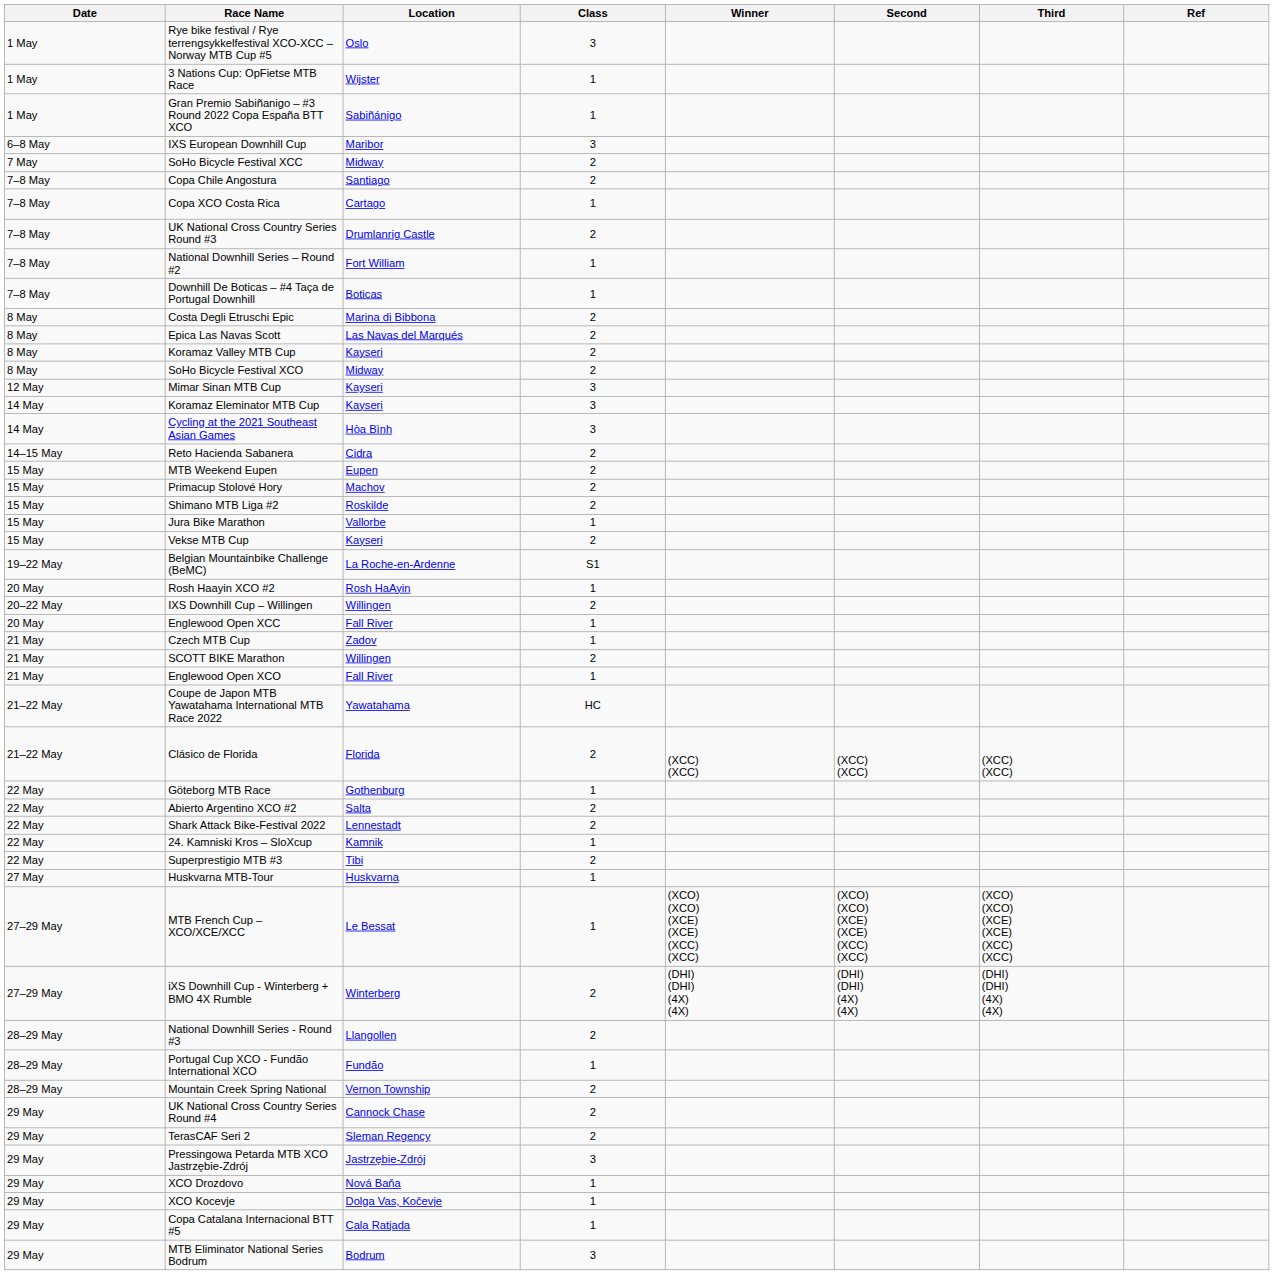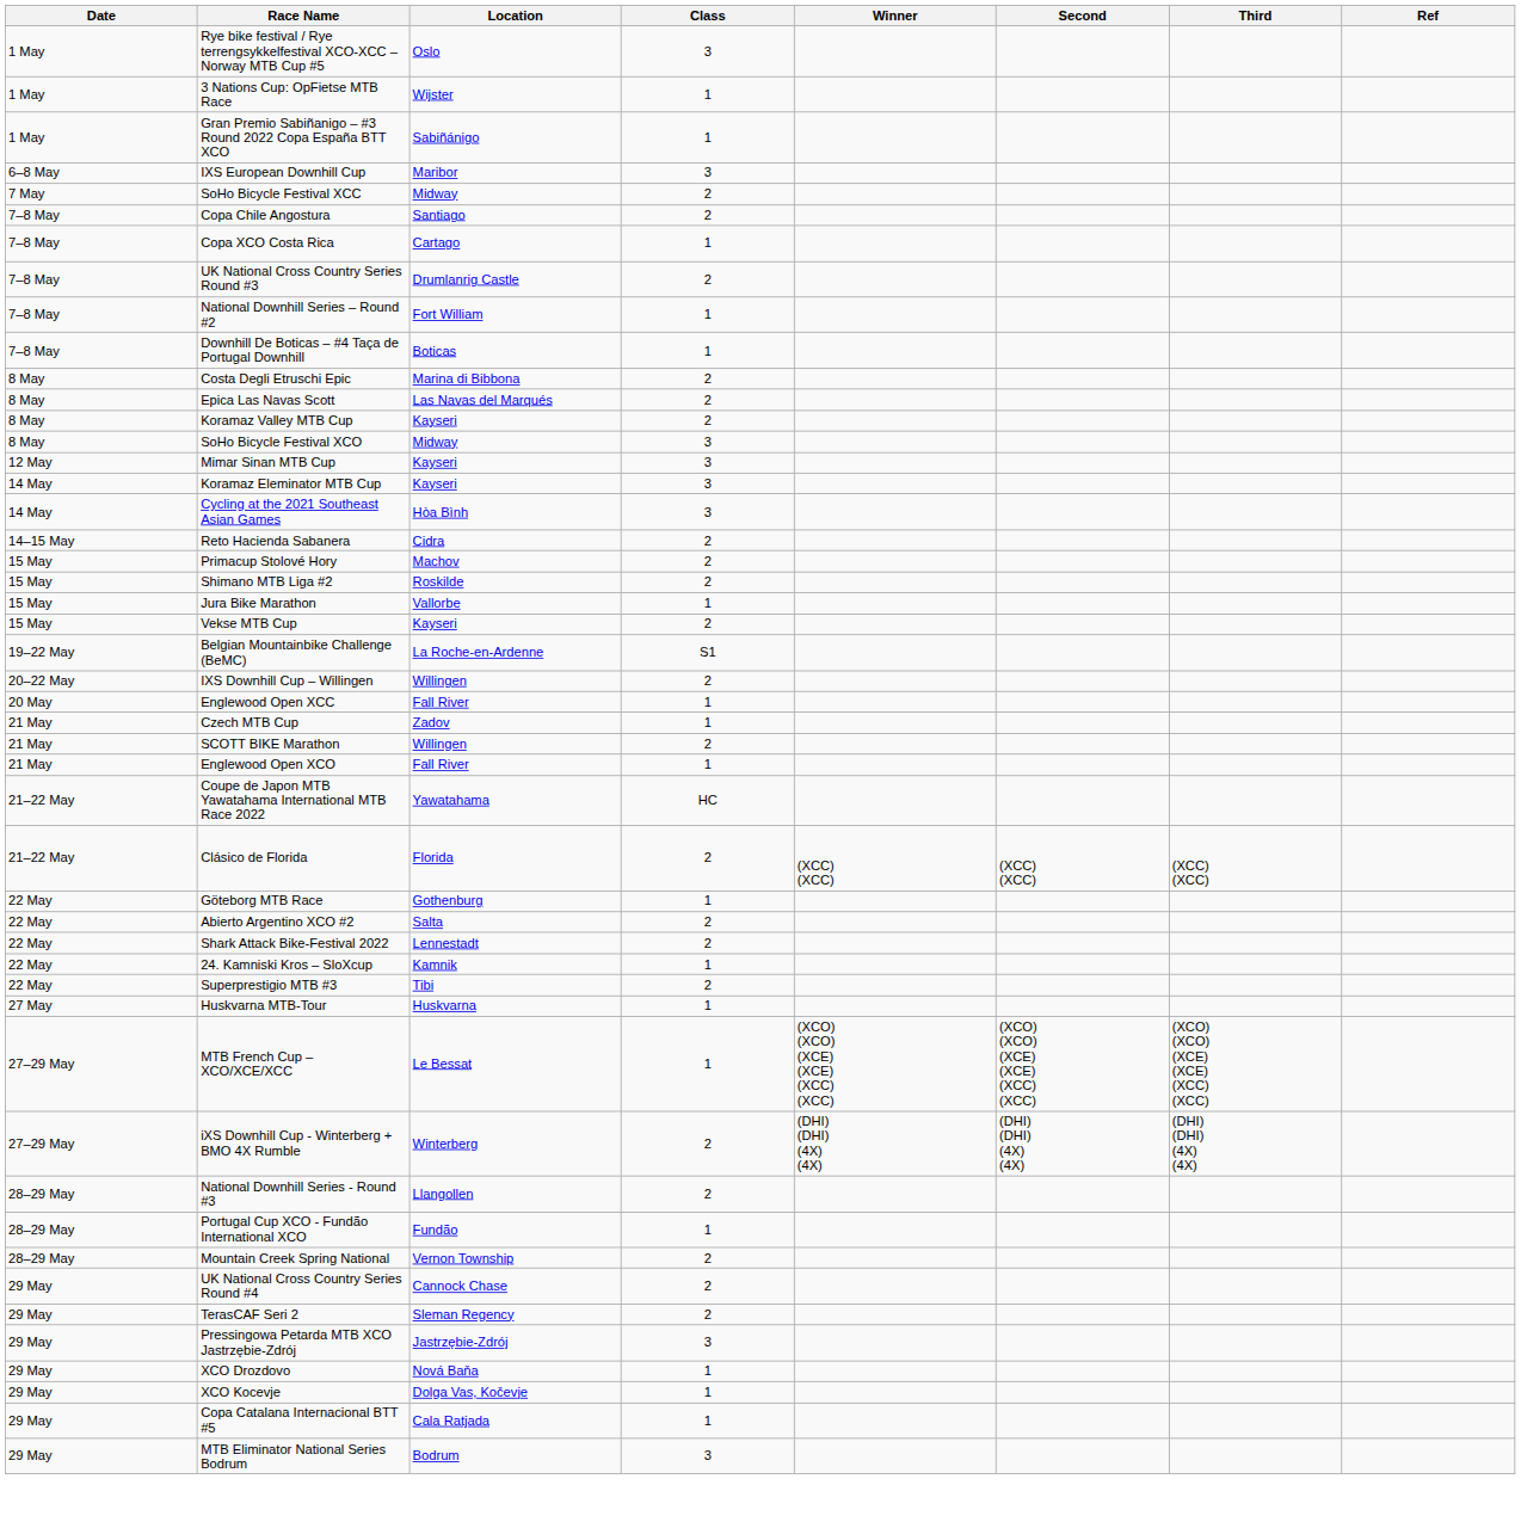SoHo Bicycle Festival XCO | Class: 2 -> 3
- row: 15 May | MTB Weekend Eupen | Eupen | 2
- row: 20 May | Rosh Haayin XCO #2 | Rosh HaAyin | 1
